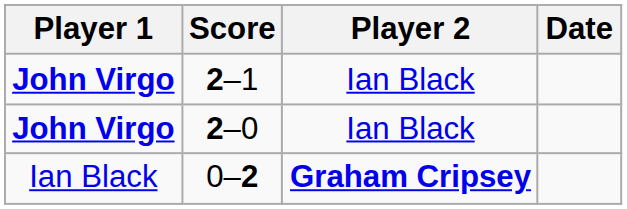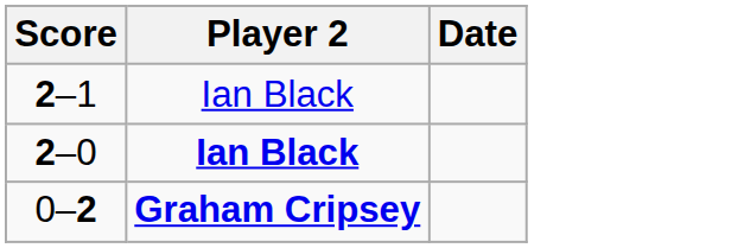- column: Player 1 | John Virgo | John Virgo | Ian Black
2–0 | Player 2: normal -> bold
